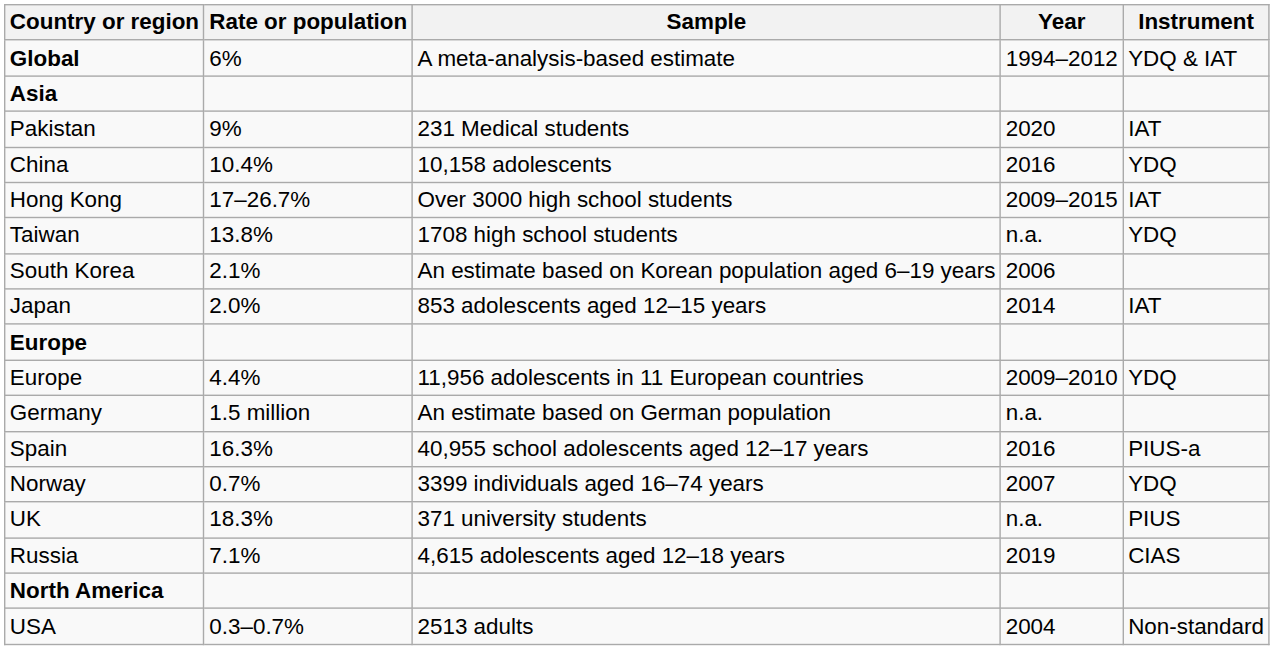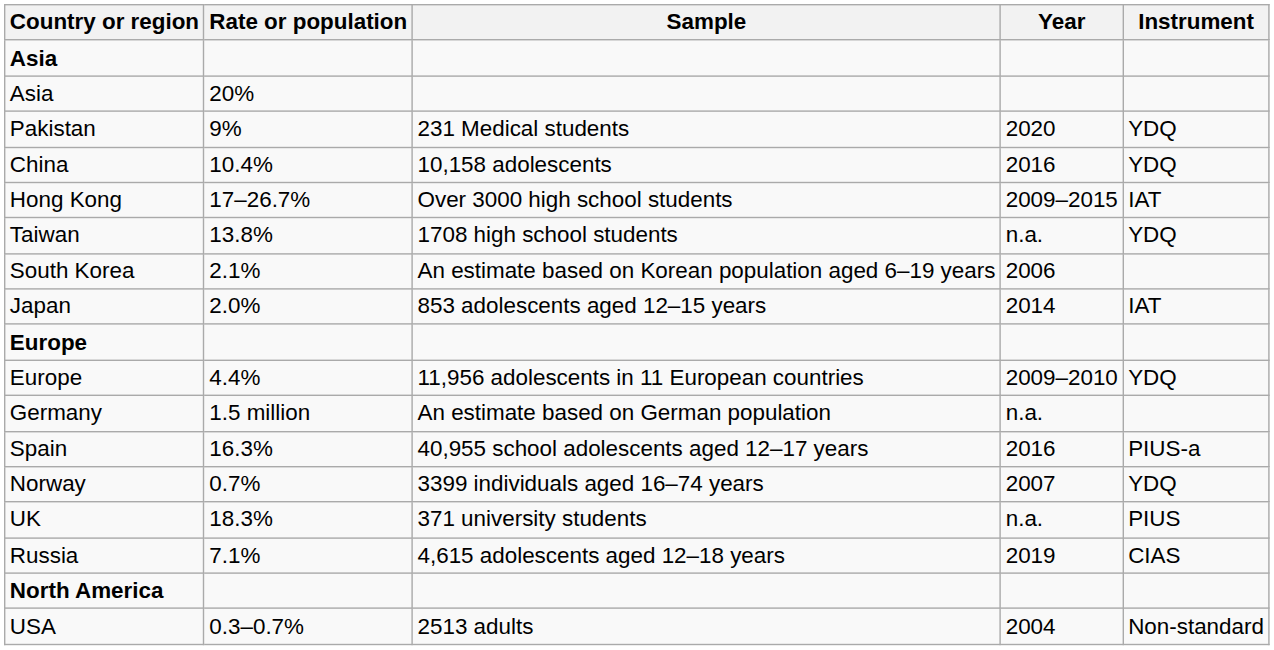- row: Global | 6% | A meta-analysis-based estimate | 1994–2012 | YDQ & IAT
+ row: Asia | 20%
Pakistan | Instrument: IAT -> YDQ
